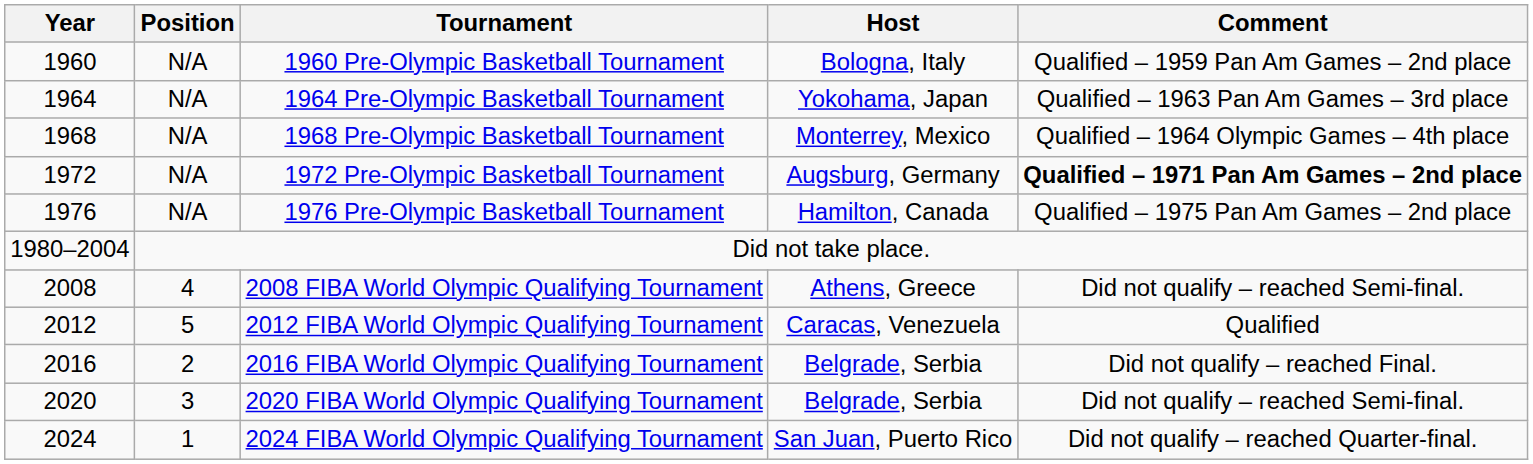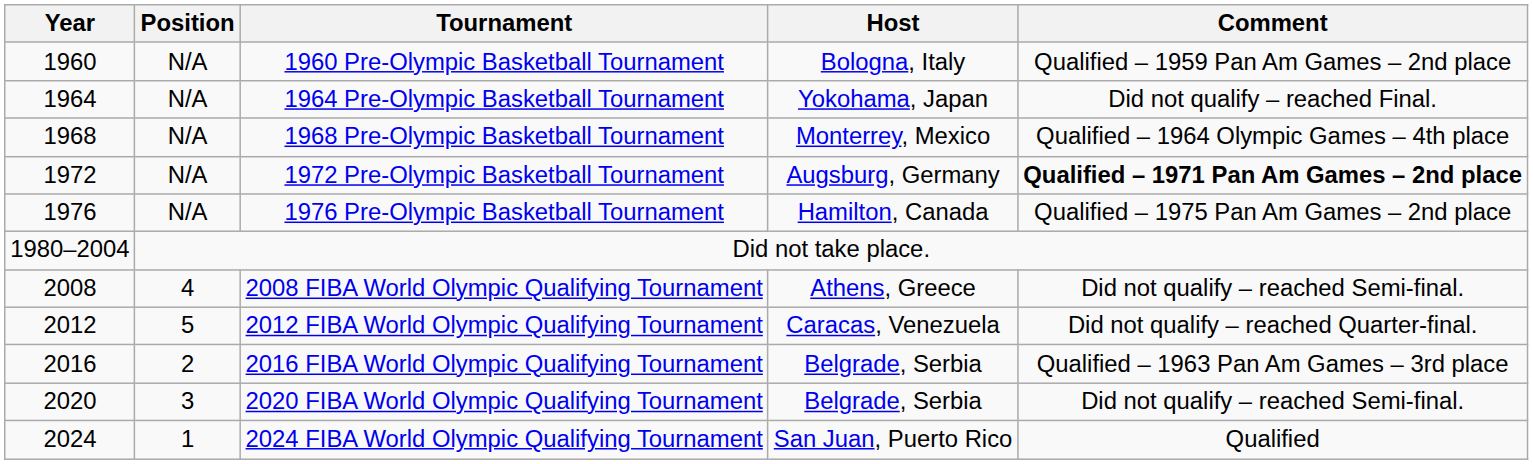1964 Pre-Olympic Basketball Tournament | Comment: Qualified – 1963 Pan Am Games – 3rd place -> Did not qualify – reached Final.
2012 FIBA World Olympic Qualifying Tournament | Comment: Qualified -> Did not qualify – reached Quarter-final.
2016 FIBA World Olympic Qualifying Tournament | Comment: Did not qualify – reached Final. -> Qualified – 1963 Pan Am Games – 3rd place
2024 FIBA World Olympic Qualifying Tournament | Comment: Did not qualify – reached Quarter-final. -> Qualified
